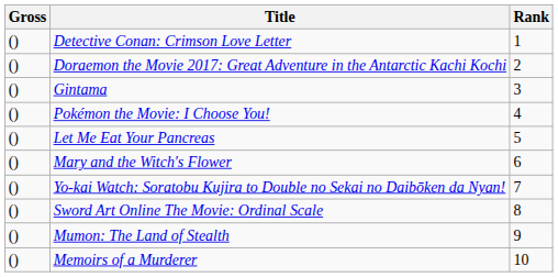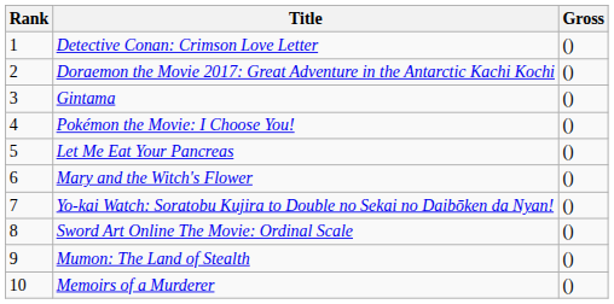columns swapped: Rank <-> Gross
